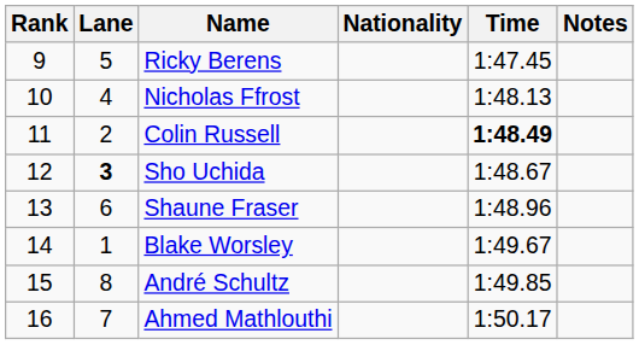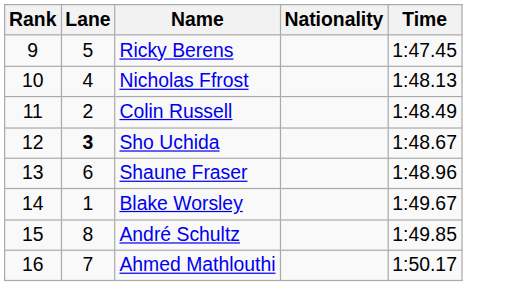- column: Notes
Colin Russell | Time: bold -> normal
